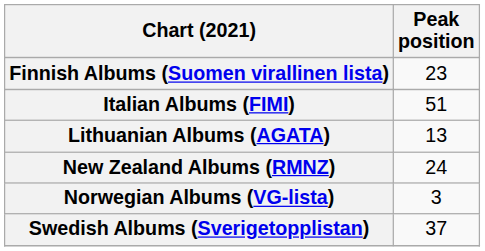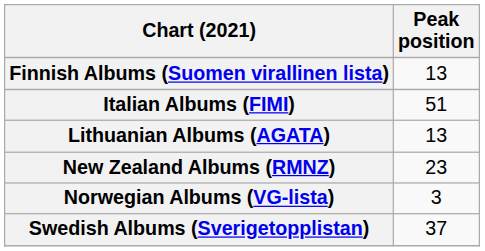Finnish Albums (Suomen virallinen lista) | Peak position: 23 -> 13
New Zealand Albums (RMNZ) | Peak position: 24 -> 23
